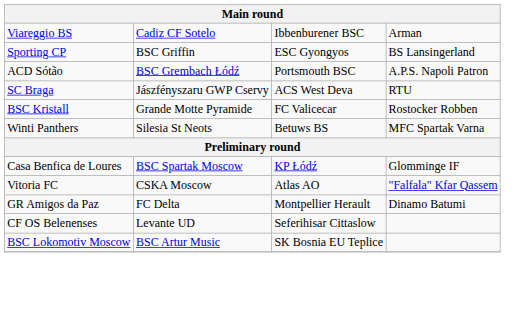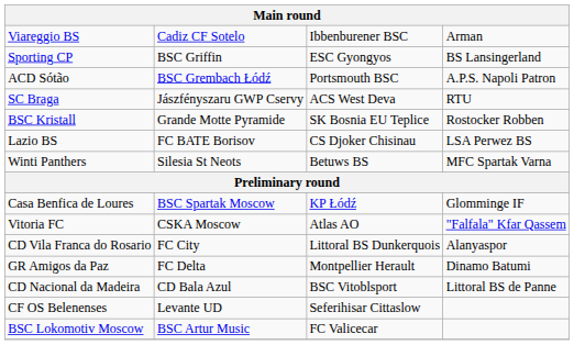BSC Kristall | column 3: FC Valicecar -> SK Bosnia EU Teplice
+ row: Lazio BS | FC BATE Borisov | CS Djoker Chisinau | LSA Perwez BS
+ row: CD Vila Franca do Rosario | FC City | Littoral BS Dunkerquois | Alanyaspor
+ row: CD Nacional da Madeira | CD Bala Azul | BSC Vitoblsport | Littoral BS de Panne
BSC Lokomotiv Moscow | column 3: SK Bosnia EU Teplice -> FC Valicecar
